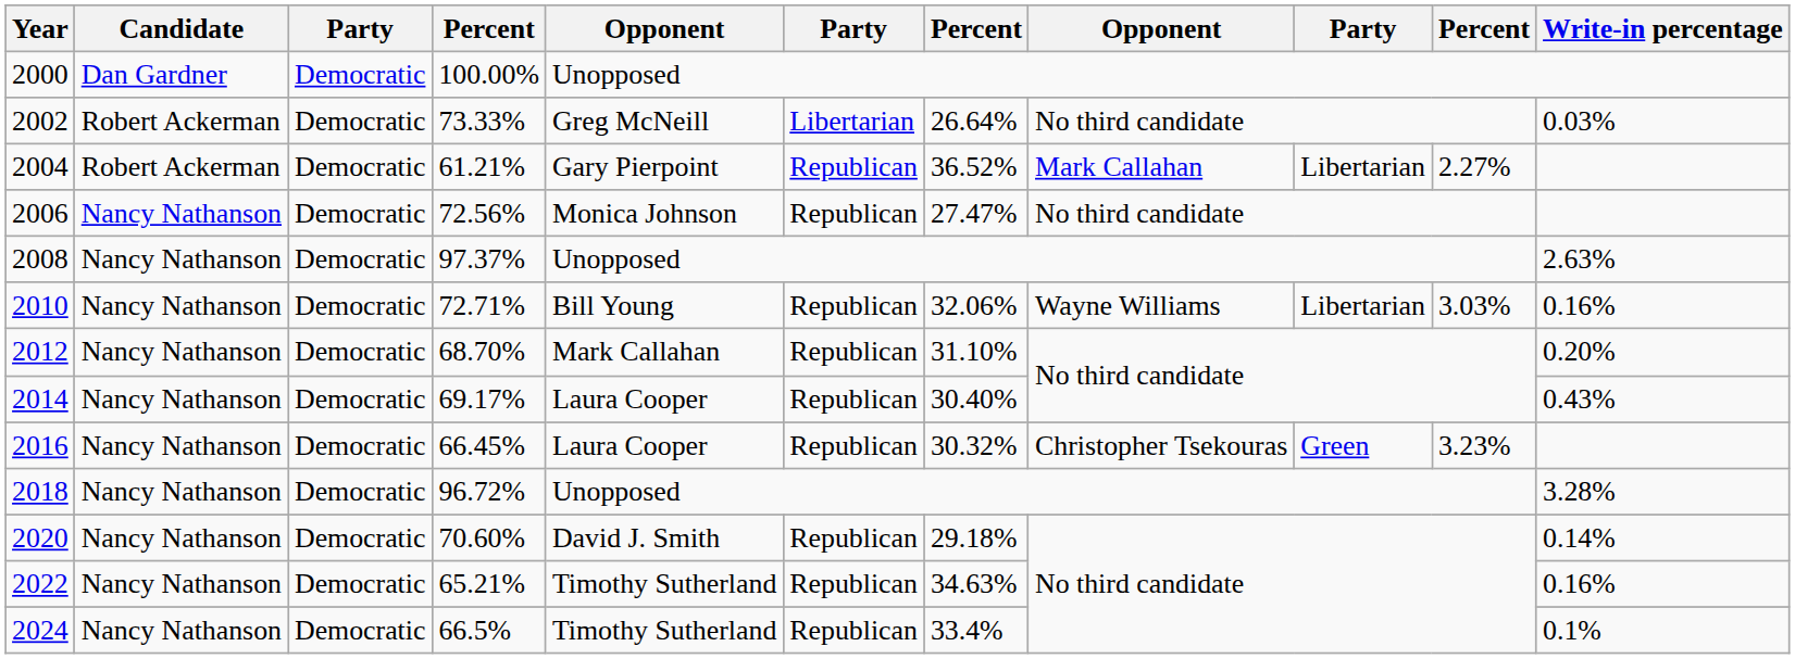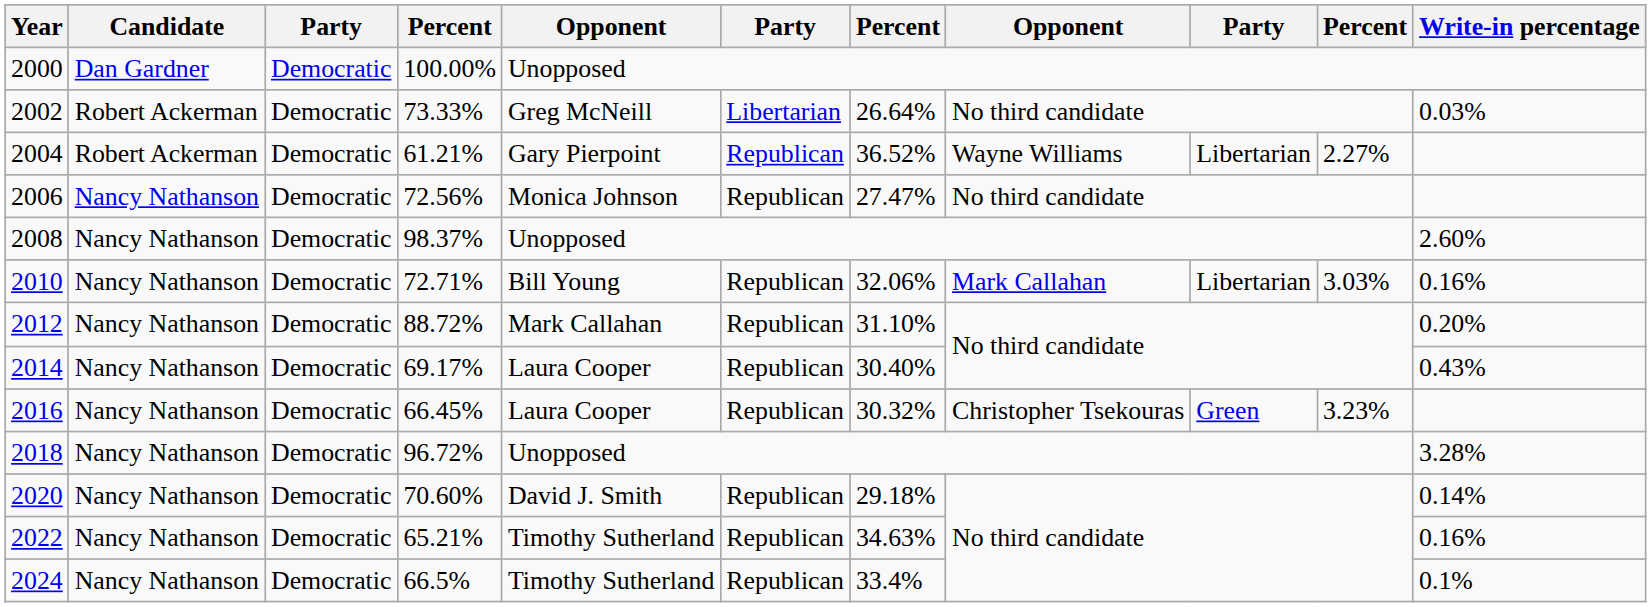2004 | column 8: Mark Callahan -> Wayne Williams
2008 | column 4: 97.37% -> 98.37%
2008 | Write-in percentage: 2.63% -> 2.60%
2010 | column 8: Wayne Williams -> Mark Callahan
2012 | column 4: 68.70% -> 88.72%
